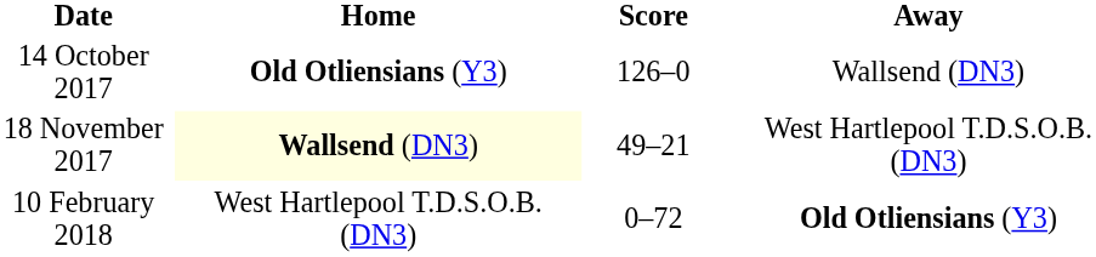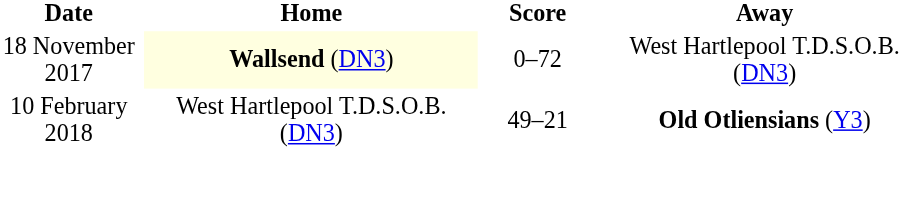- row: 14 October 2017 | Old Otliensians (Y3) | 126–0 | Wallsend (DN3)
18 November 2017 | Score: 49–21 -> 0–72
10 February 2018 | Score: 0–72 -> 49–21
